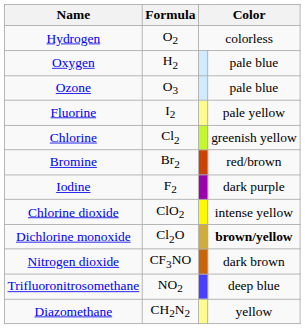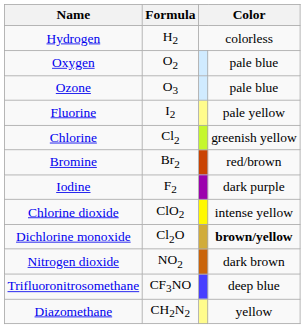Hydrogen | Formula: O2 -> H2
Oxygen | Formula: H2 -> O2
Nitrogen dioxide | Formula: CF3NO -> NO2
Trifluoronitrosomethane | Formula: NO2 -> CF3NO
